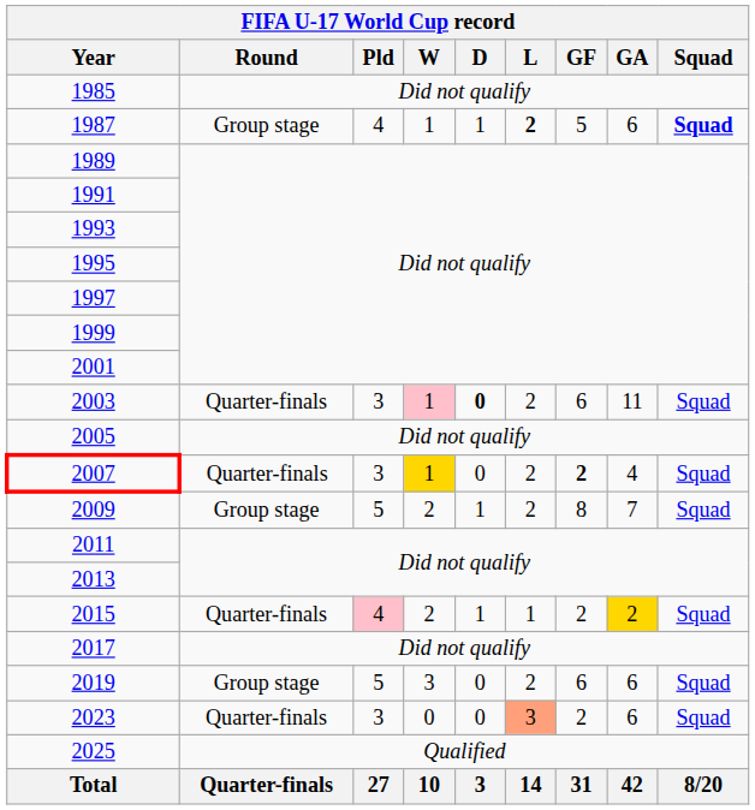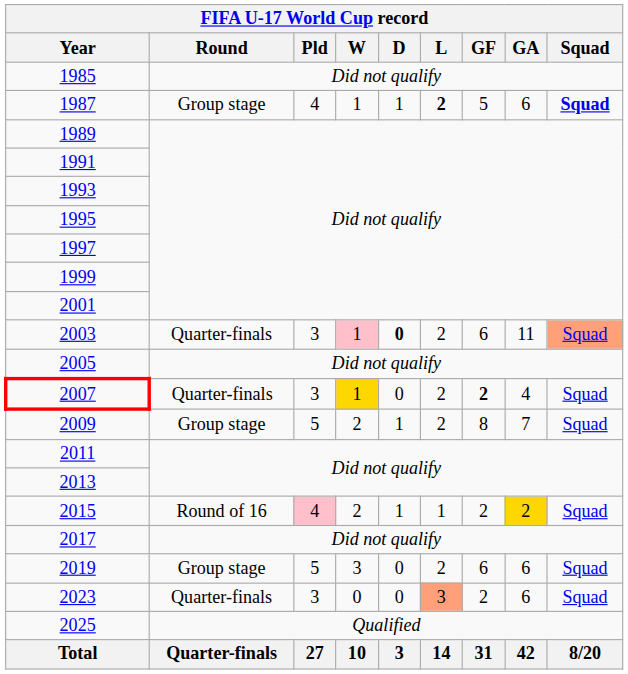2003 | Squad: no background -> lightsalmon background
2015 | Round: Quarter-finals -> Round of 16
